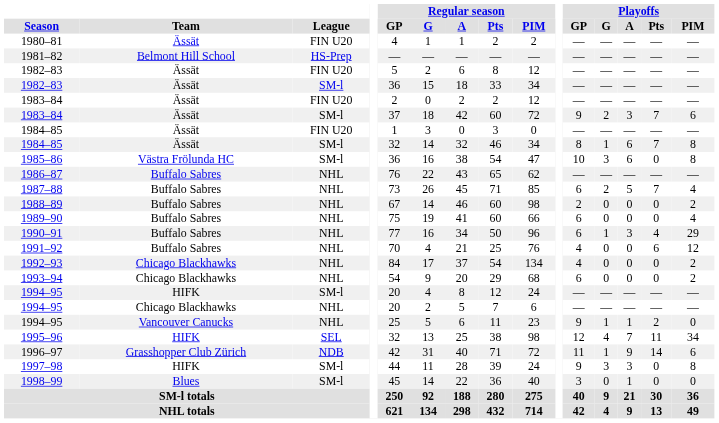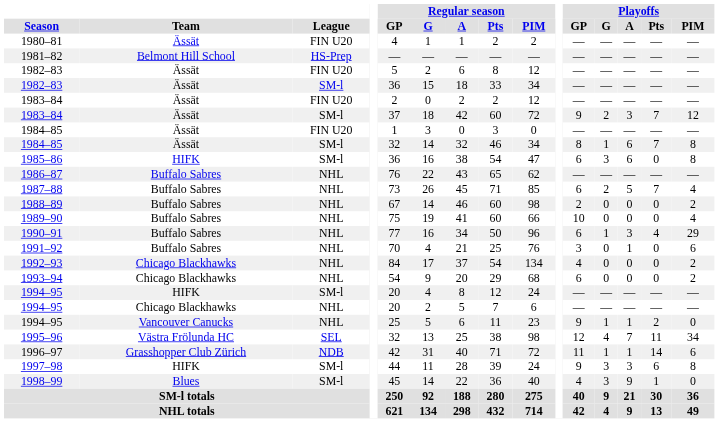1983–84 / SM-l | Playoffs / PIM: 6 -> 12
1985–86 | Team: Västra Frölunda HC -> HIFK
1985–86 | Playoffs / GP: 10 -> 6
1989–90 | Playoffs / GP: 6 -> 10
1991–92 | Playoffs / GP: 4 -> 3
1991–92 | Playoffs / A: 0 -> 1
1991–92 | Playoffs / Pts: 6 -> 0
1991–92 | Playoffs / PIM: 12 -> 6
1995–96 | Team: HIFK -> Västra Frölunda HC
1996–97 | Playoffs / A: 9 -> 1
1997–98 | Playoffs / Pts: 0 -> 6
1998–99 | Playoffs / GP: 3 -> 4
1998–99 | Playoffs / G: 0 -> 3
1998–99 | Playoffs / A: 1 -> 9
1998–99 | Playoffs / Pts: 0 -> 1
